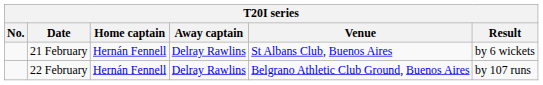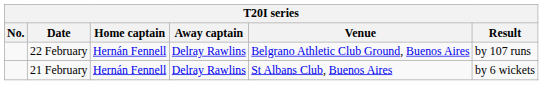rows swapped: 21 February <-> 22 February
